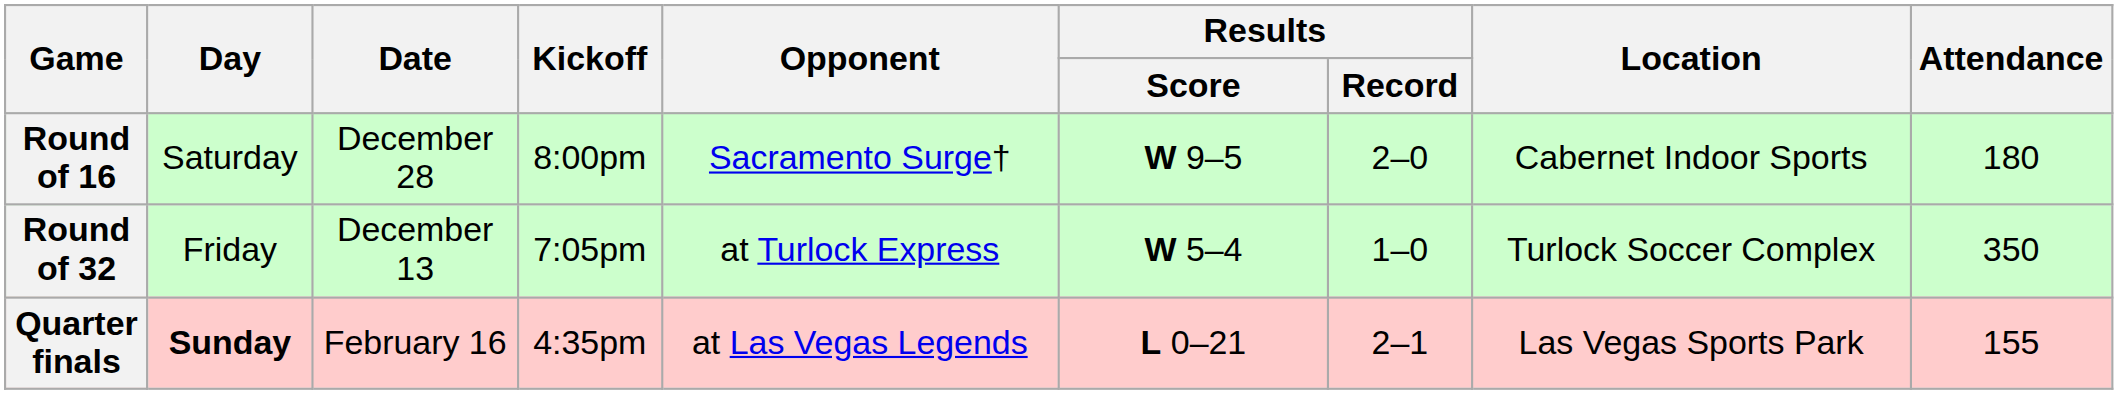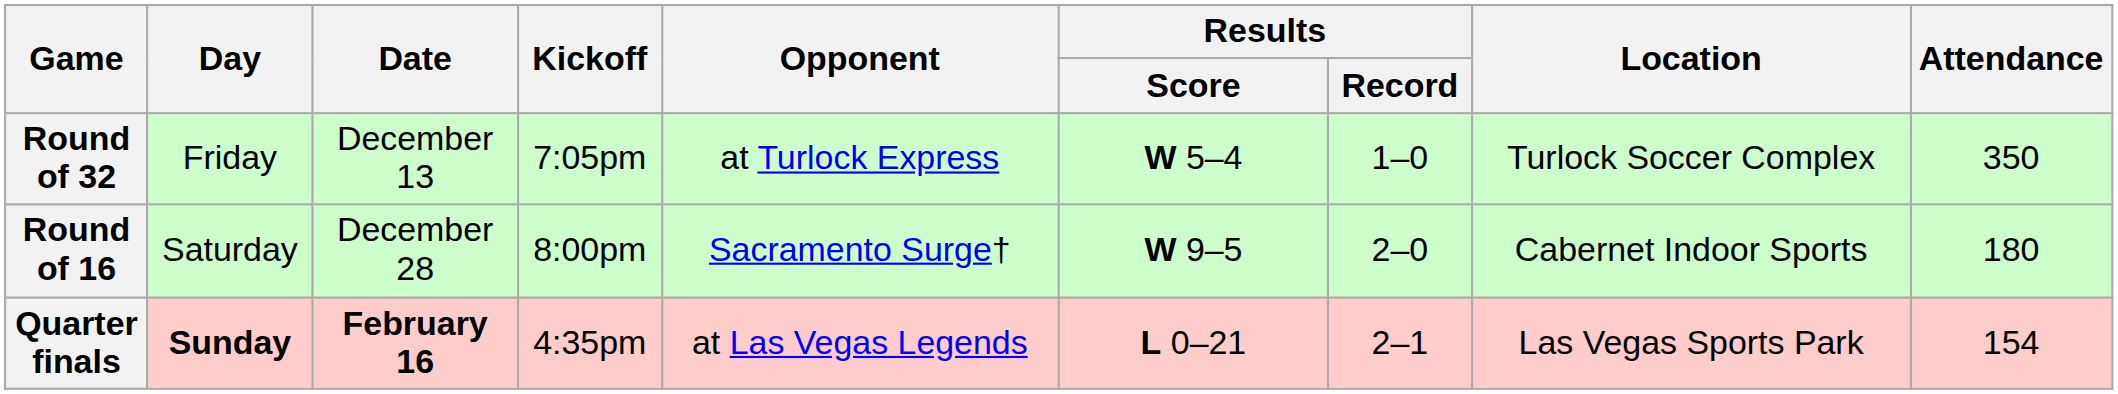rows swapped: Round of 32 <-> Round of 16
Quarter finals | Date: normal -> bold
Quarter finals | Attendance: 155 -> 154
